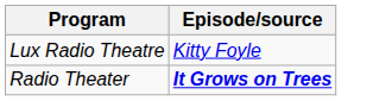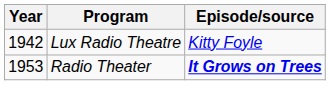+ column: Year | 1942 | 1953
